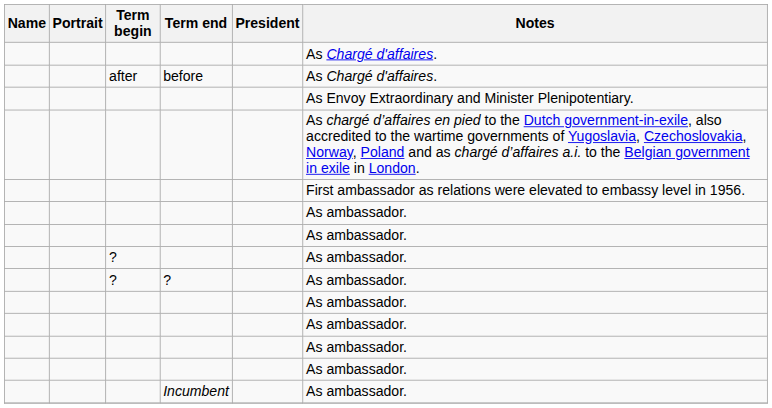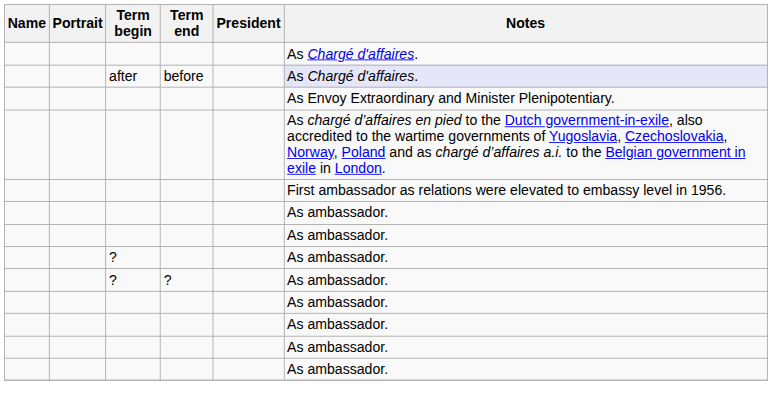before | Notes: no background -> lavender background
- row: Incumbent | As ambassador.
